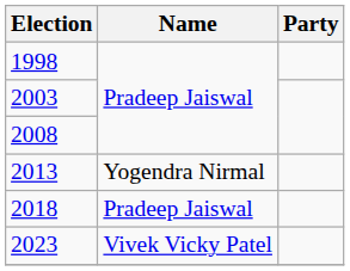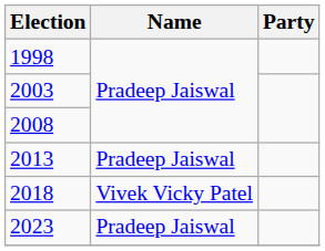2013 | Name: Yogendra Nirmal -> Pradeep Jaiswal
2018 | Name: Pradeep Jaiswal -> Vivek Vicky Patel
2023 | Name: Vivek Vicky Patel -> Pradeep Jaiswal
